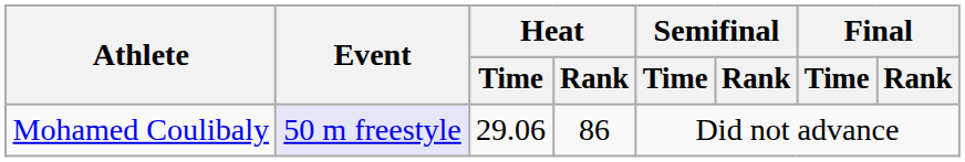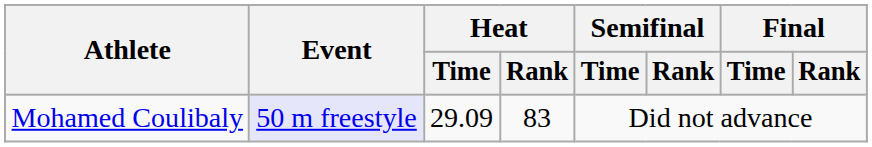Mohamed Coulibaly | Heat / Time: 29.06 -> 29.09
Mohamed Coulibaly | Heat / Rank: 86 -> 83
